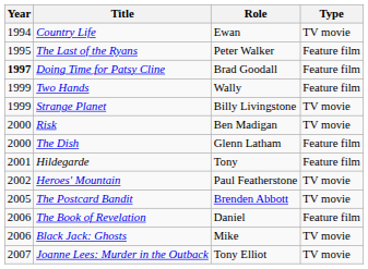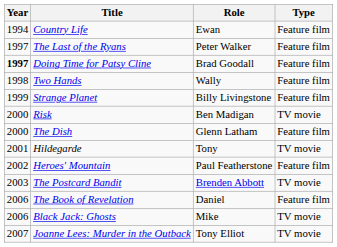Country Life | Type: TV movie -> Feature film
The Last of the Ryans | Year: 1995 -> 1997
Two Hands | Year: 1999 -> 1998
Strange Planet | Type: TV movie -> Feature film
Hildegarde | Type: Feature film -> TV movie
Heroes' Mountain | Type: TV movie -> Feature film
The Postcard Bandit | Year: 2005 -> 2003
